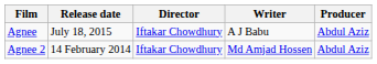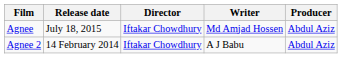Agnee | Writer: A J Babu -> Md Amjad Hossen
Agnee 2 | Writer: Md Amjad Hossen -> A J Babu
